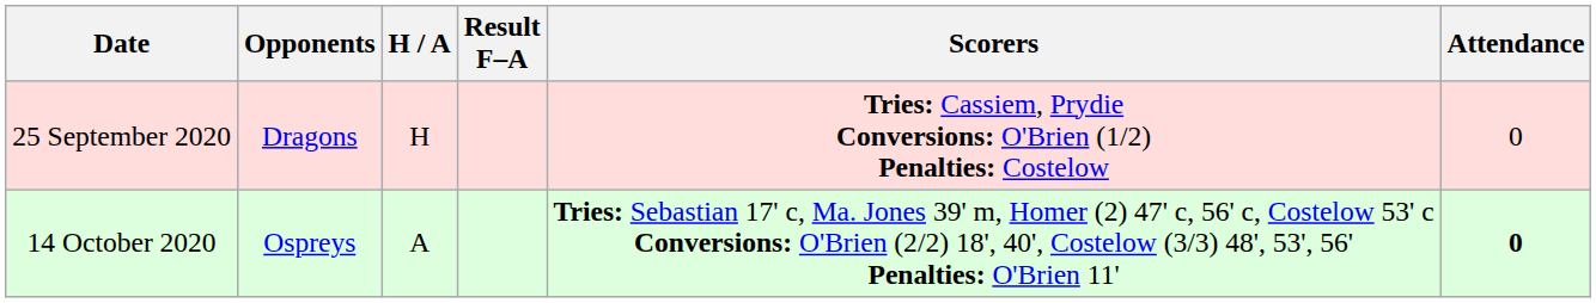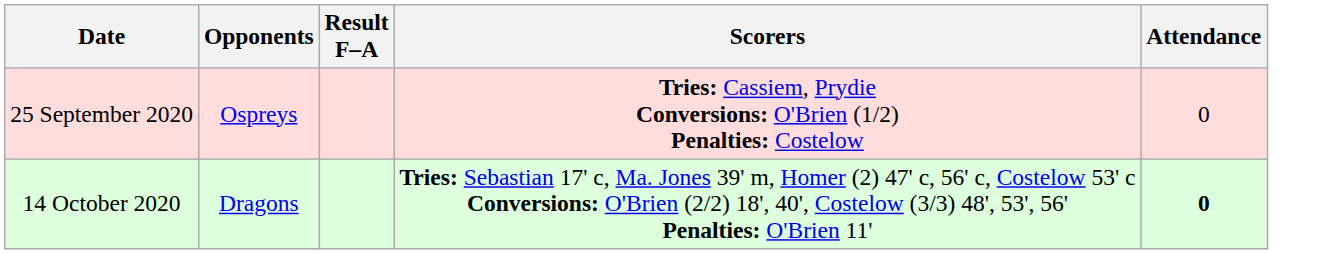- column: H / A | H | A
25 September 2020 | Opponents: Dragons -> Ospreys
14 October 2020 | Opponents: Ospreys -> Dragons
